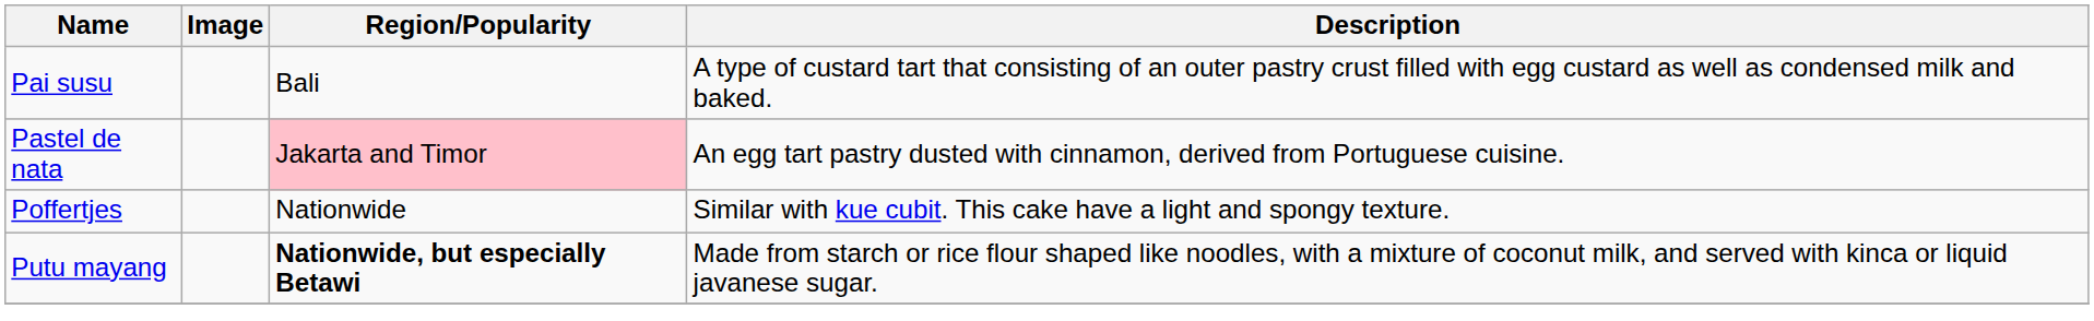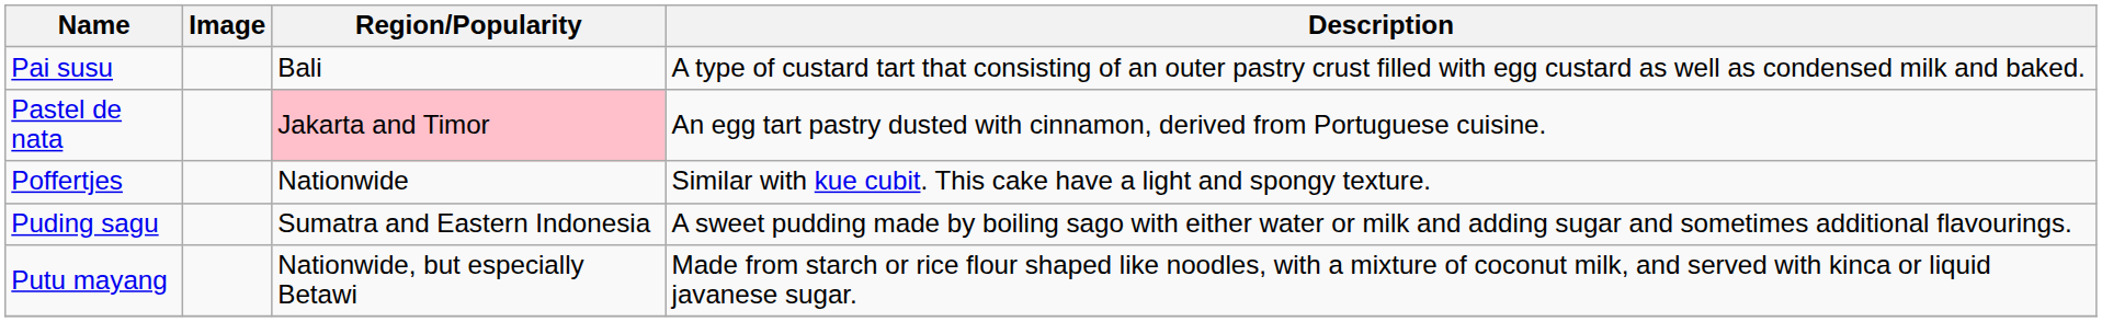+ row: Puding sagu | Sumatra and Eastern Indonesia | A sweet pudding made by boiling sago with either water or milk and adding sugar and sometimes additional flavourings.
Putu mayang | Region/Popularity: bold -> normal
